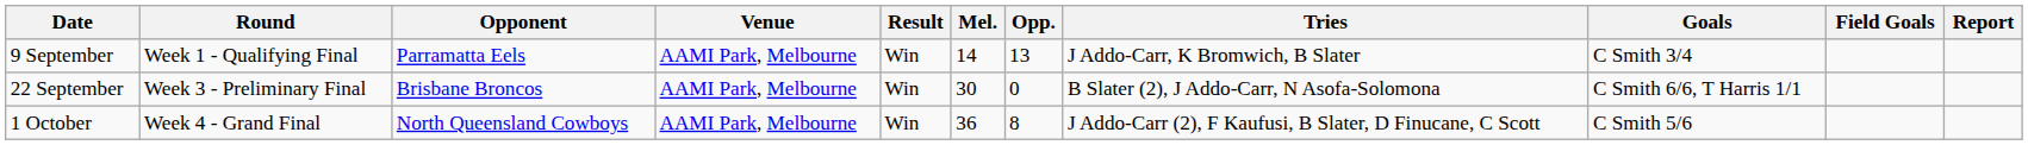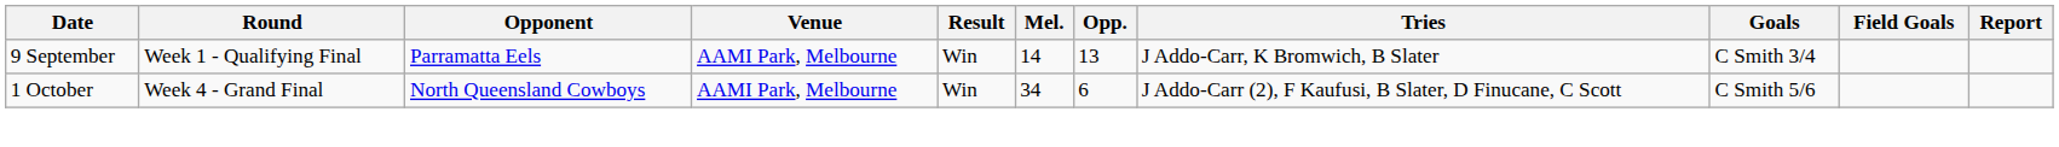- row: 22 September | Week 3 - Preliminary Final | Brisbane Broncos | AAMI Park, Melbourne | Win | 30 | 0 | B Slater (2), J Addo-Carr, N Asofa-Solomona | C Smith 6/6, T Harris 1/1
1 October | Mel.: 36 -> 34
1 October | Opp.: 8 -> 6
